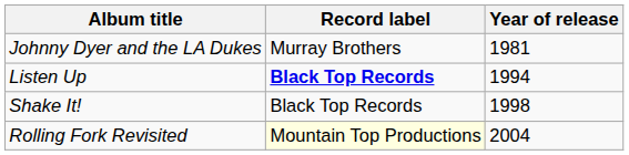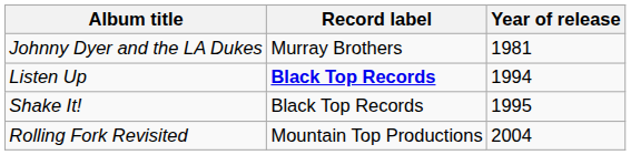Shake It! | Year of release: 1998 -> 1995
Rolling Fork Revisited | Record label: lightyellow background -> no background
